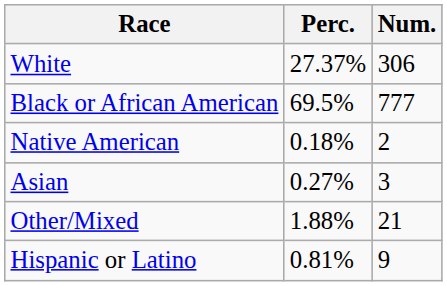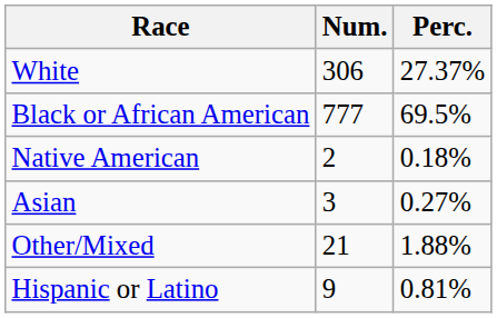columns swapped: Num. <-> Perc.
